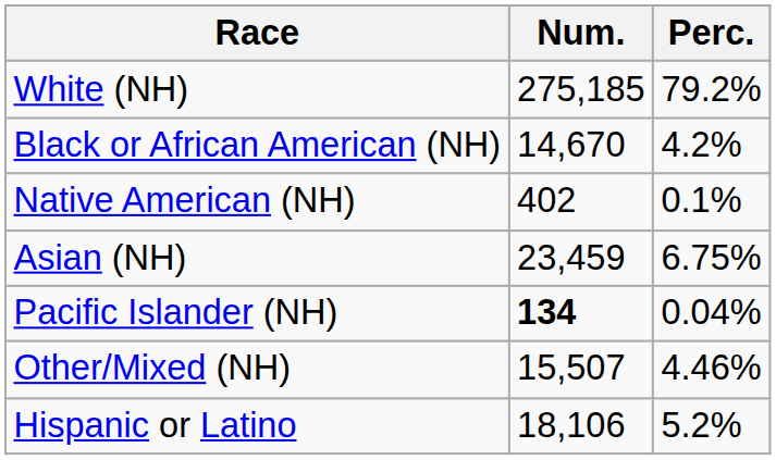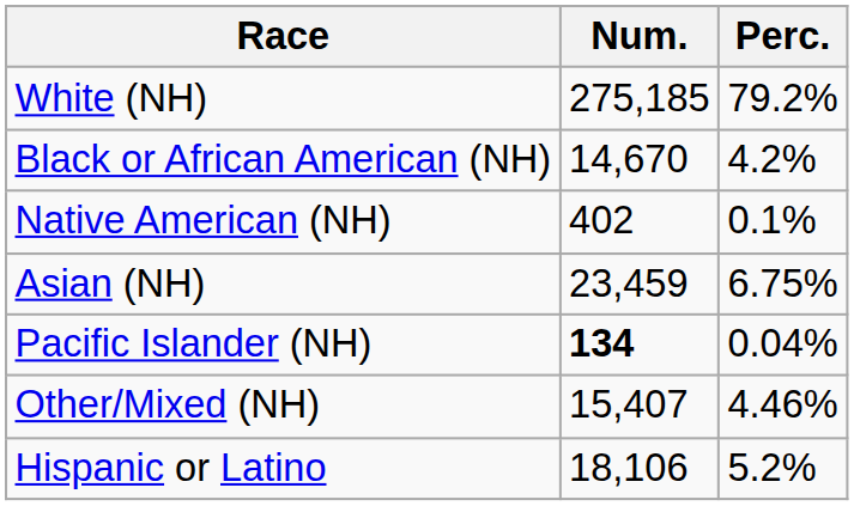Other/Mixed (NH) | Num.: 15,507 -> 15,407
